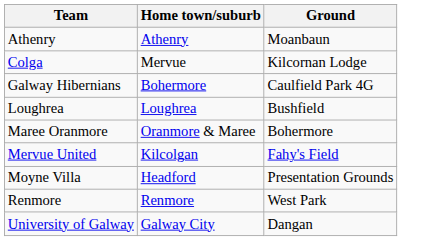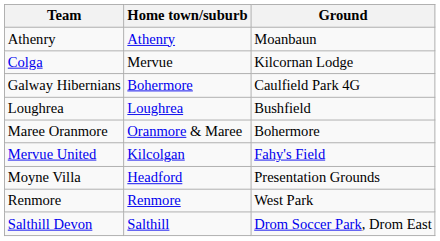+ row: Salthill Devon | Salthill | Drom Soccer Park, Drom East
- row: University of Galway | Galway City | Dangan
